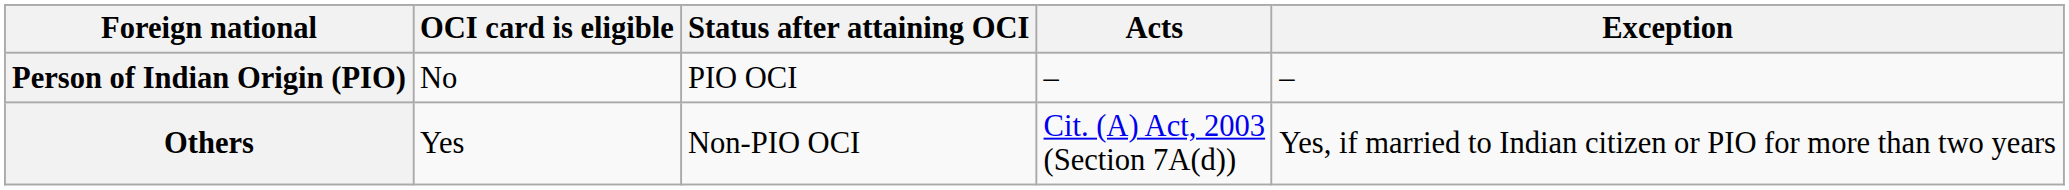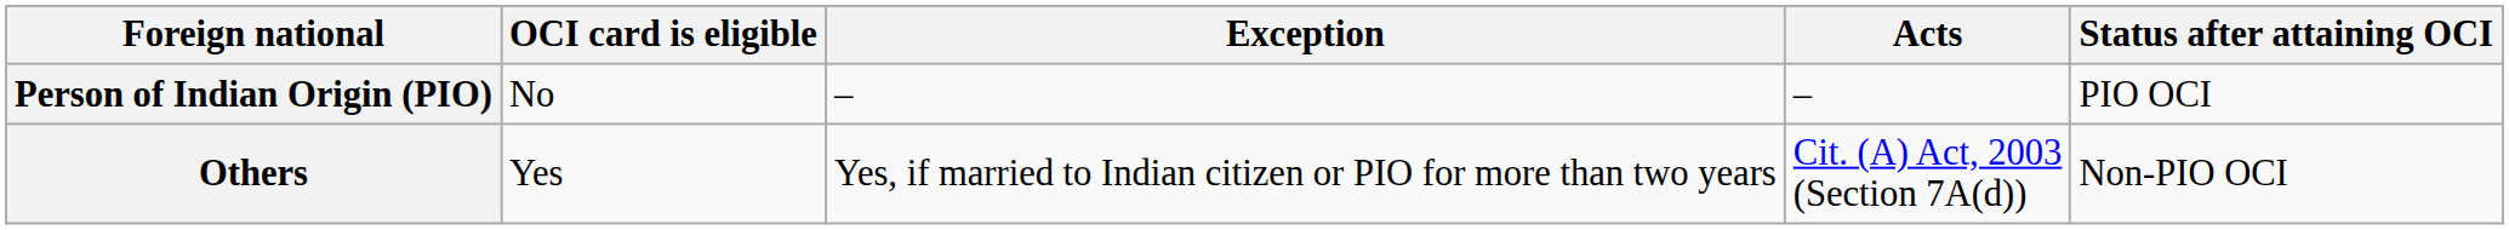columns swapped: Exception <-> Status after attaining OCI
